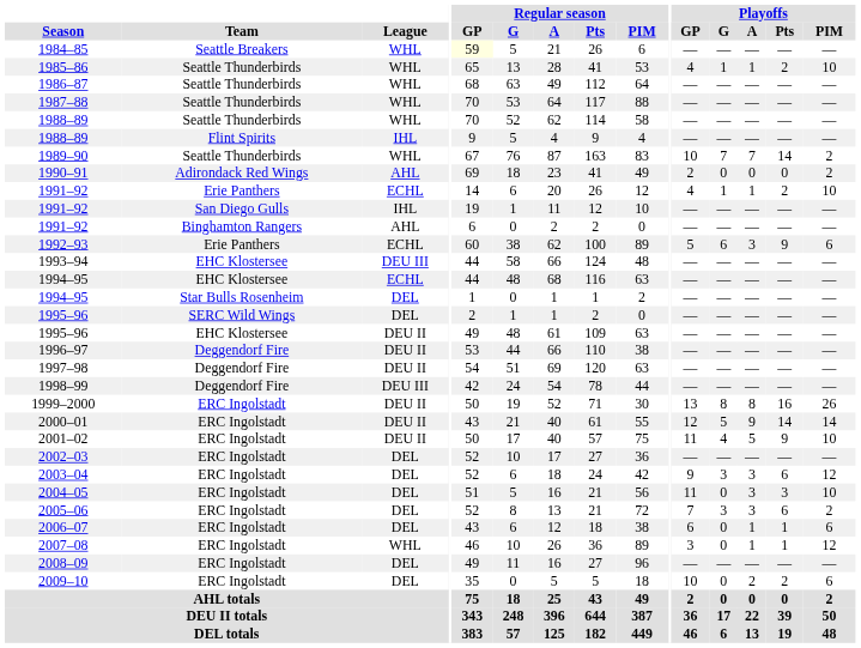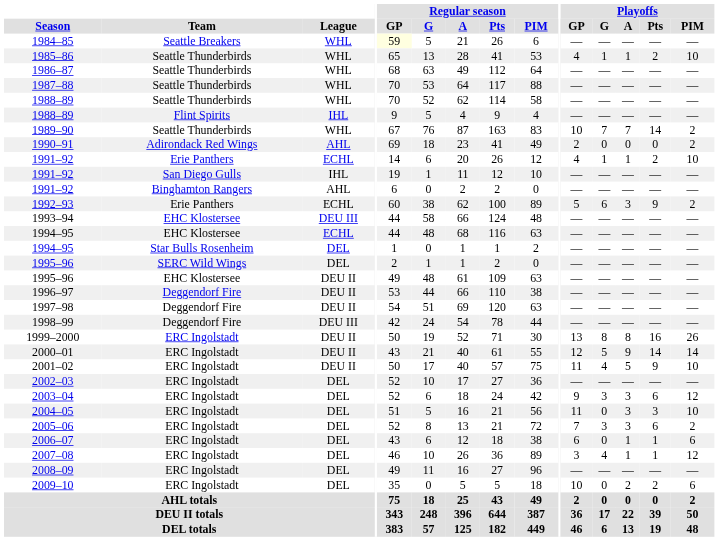1992–93 | Playoffs / PIM: 6 -> 2
2007–08 | League: WHL -> DEL
2007–08 | Playoffs / G: 0 -> 4
